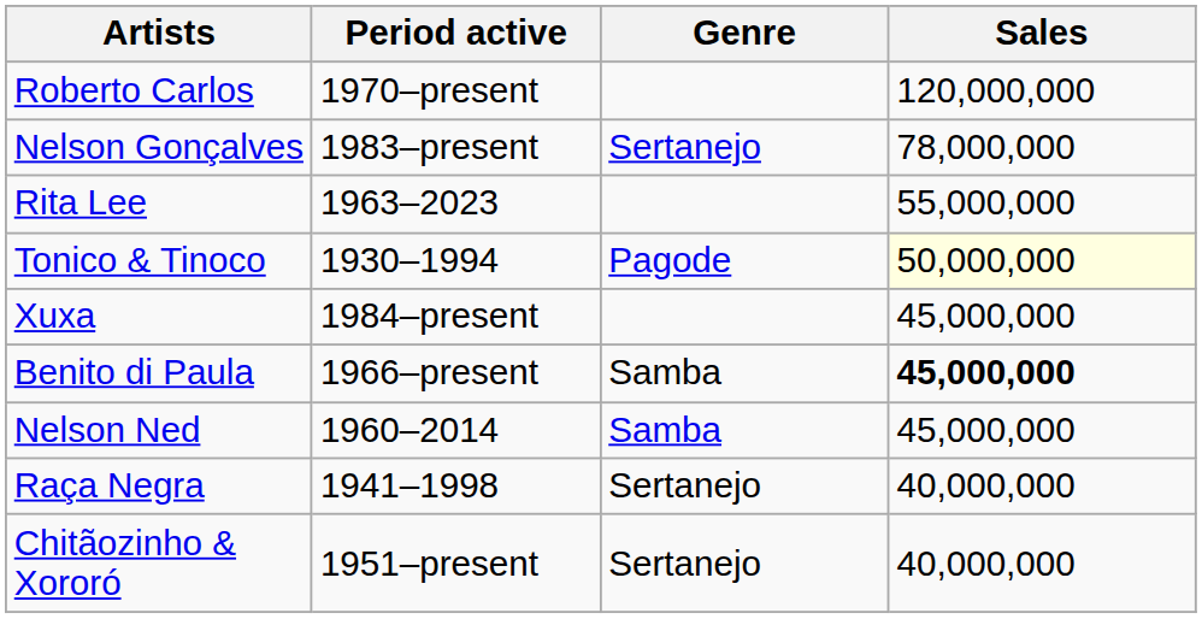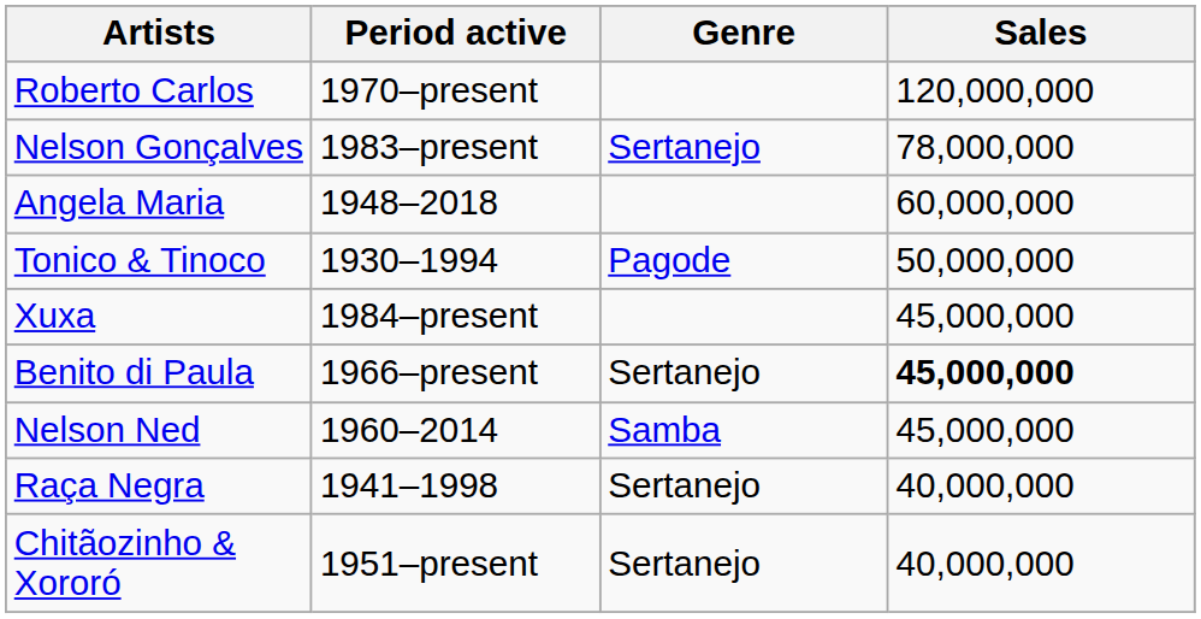+ row: Angela Maria | 1948–2018 | 60,000,000
- row: Rita Lee | 1963–2023 | 55,000,000
Tonico & Tinoco | Sales: lightyellow background -> no background
Benito di Paula | Genre: Samba -> Sertanejo
